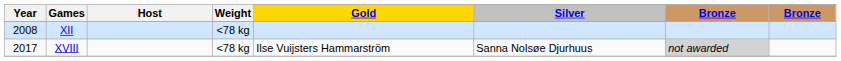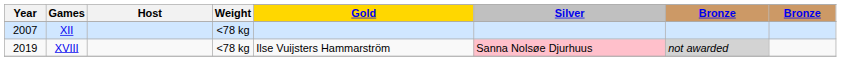XII | Year: 2008 -> 2007
XVIII | Year: 2017 -> 2019
XVIII | Silver: no background -> pink background
